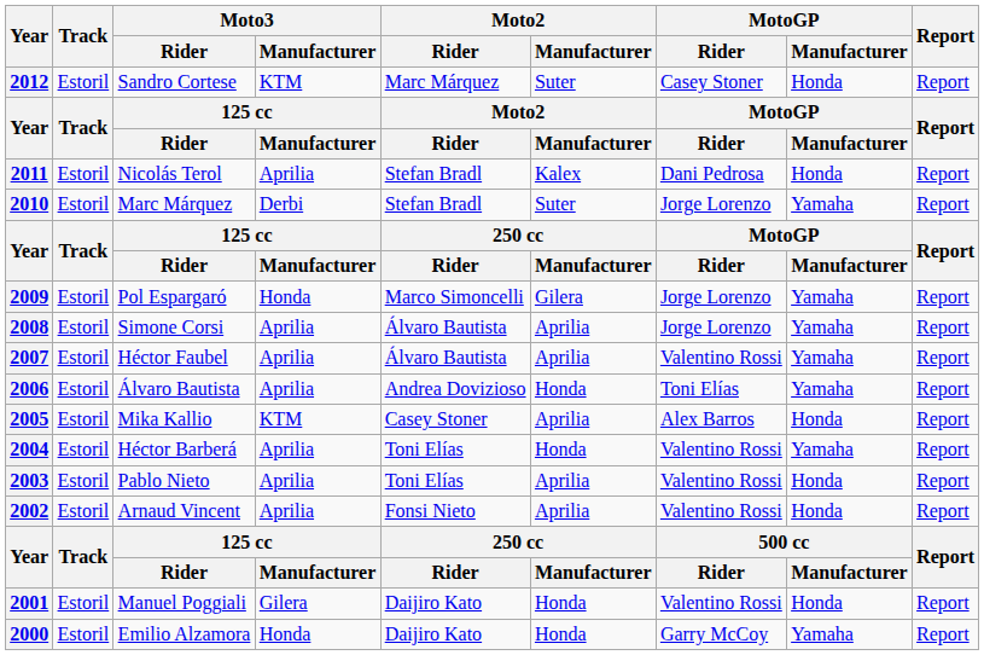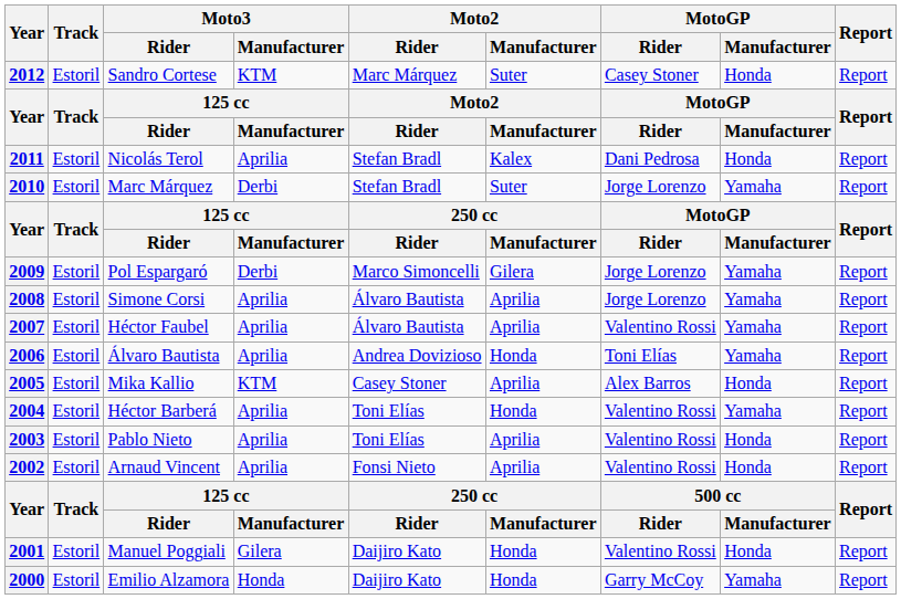2009 | Moto3 / Manufacturer: Honda -> Derbi
